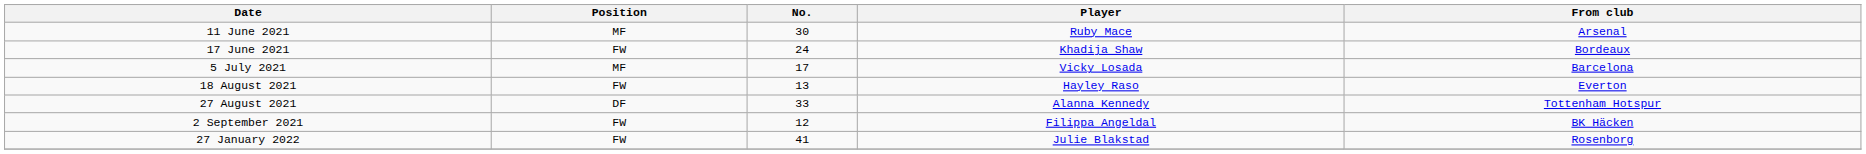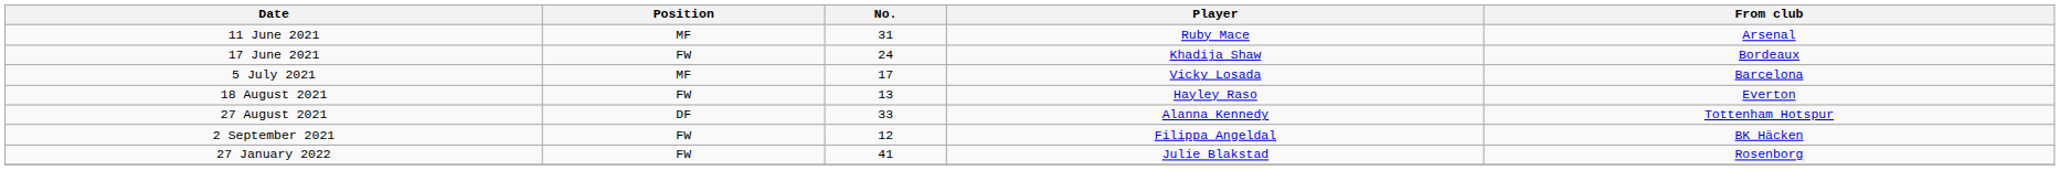11 June 2021 | No.: 30 -> 31
